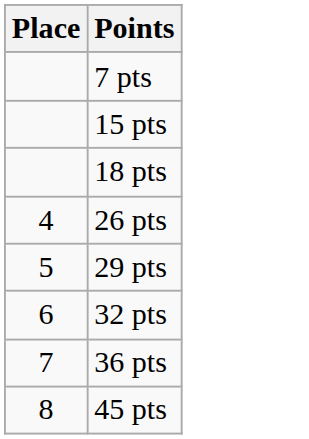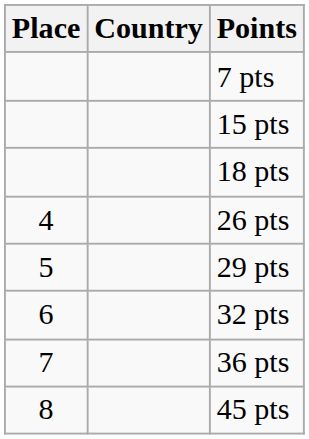+ column: Country
